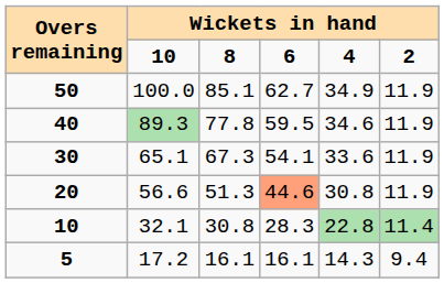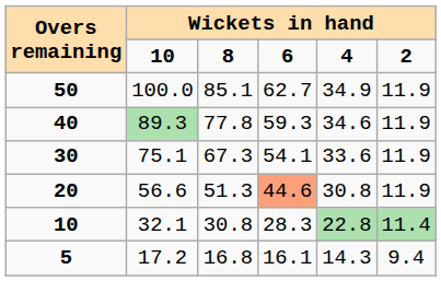40 | column 4: 59.5 -> 59.3
30 | column 2: 65.1 -> 75.1
5 | column 3: 16.1 -> 16.8
